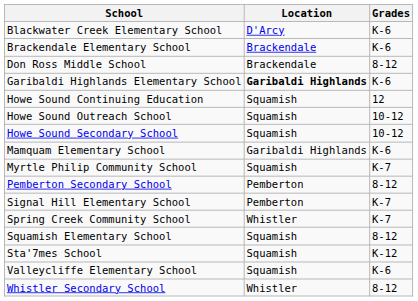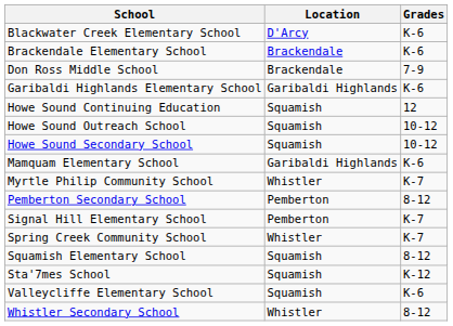Don Ross Middle School | Grades: 8-12 -> 7-9
Garibaldi Highlands Elementary School | Location: bold -> normal
Myrtle Philip Community School | Location: Squamish -> Whistler
